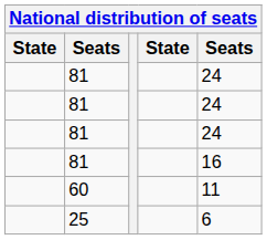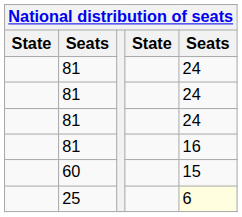60 | column 5: 11 -> 15
25 | column 5: no background -> lightyellow background
